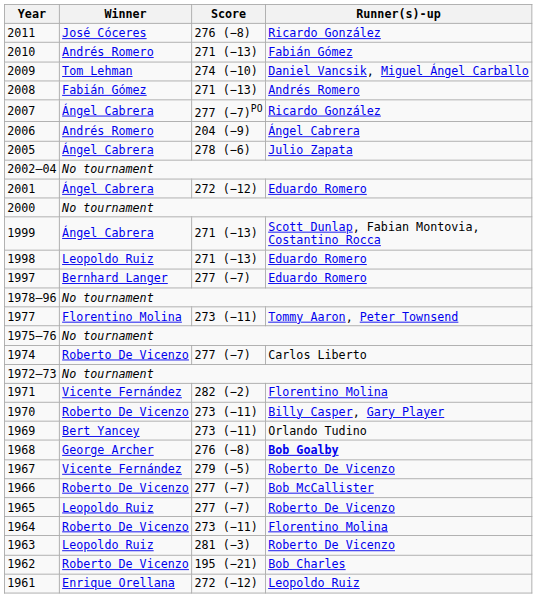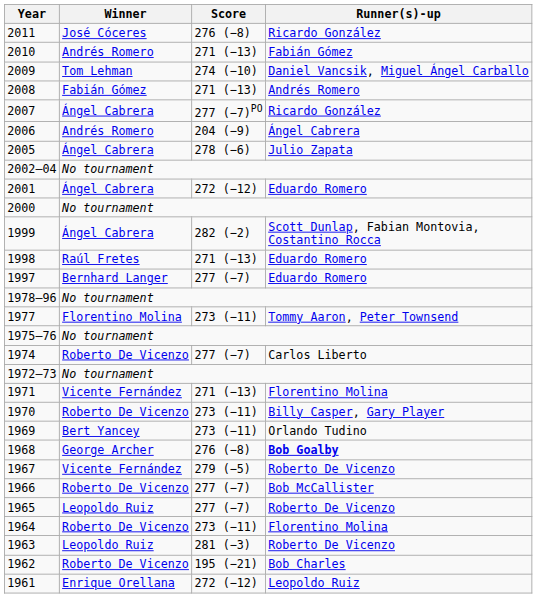1999 | Score: 271 (−13) -> 282 (−2)
1998 | Winner: Leopoldo Ruiz -> Raúl Fretes
1971 | Score: 282 (−2) -> 271 (−13)
